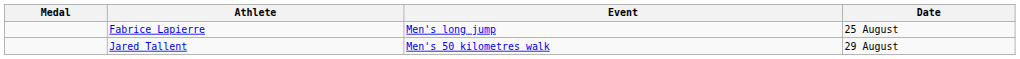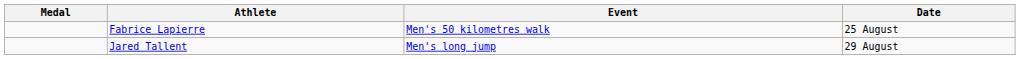Fabrice Lapierre | Event: Men's long jump -> Men's 50 kilometres walk
Jared Tallent | Event: Men's 50 kilometres walk -> Men's long jump
